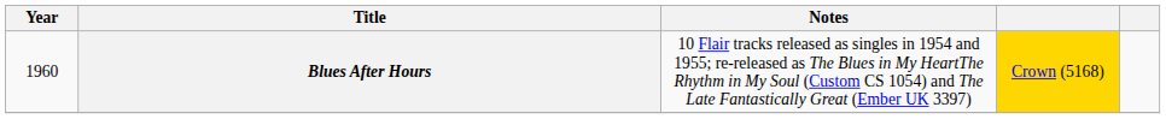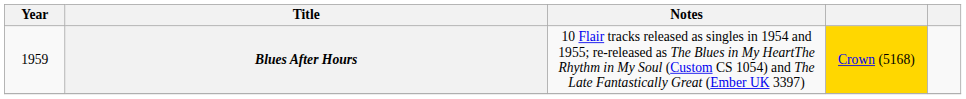Blues After Hours | Year: 1960 -> 1959
